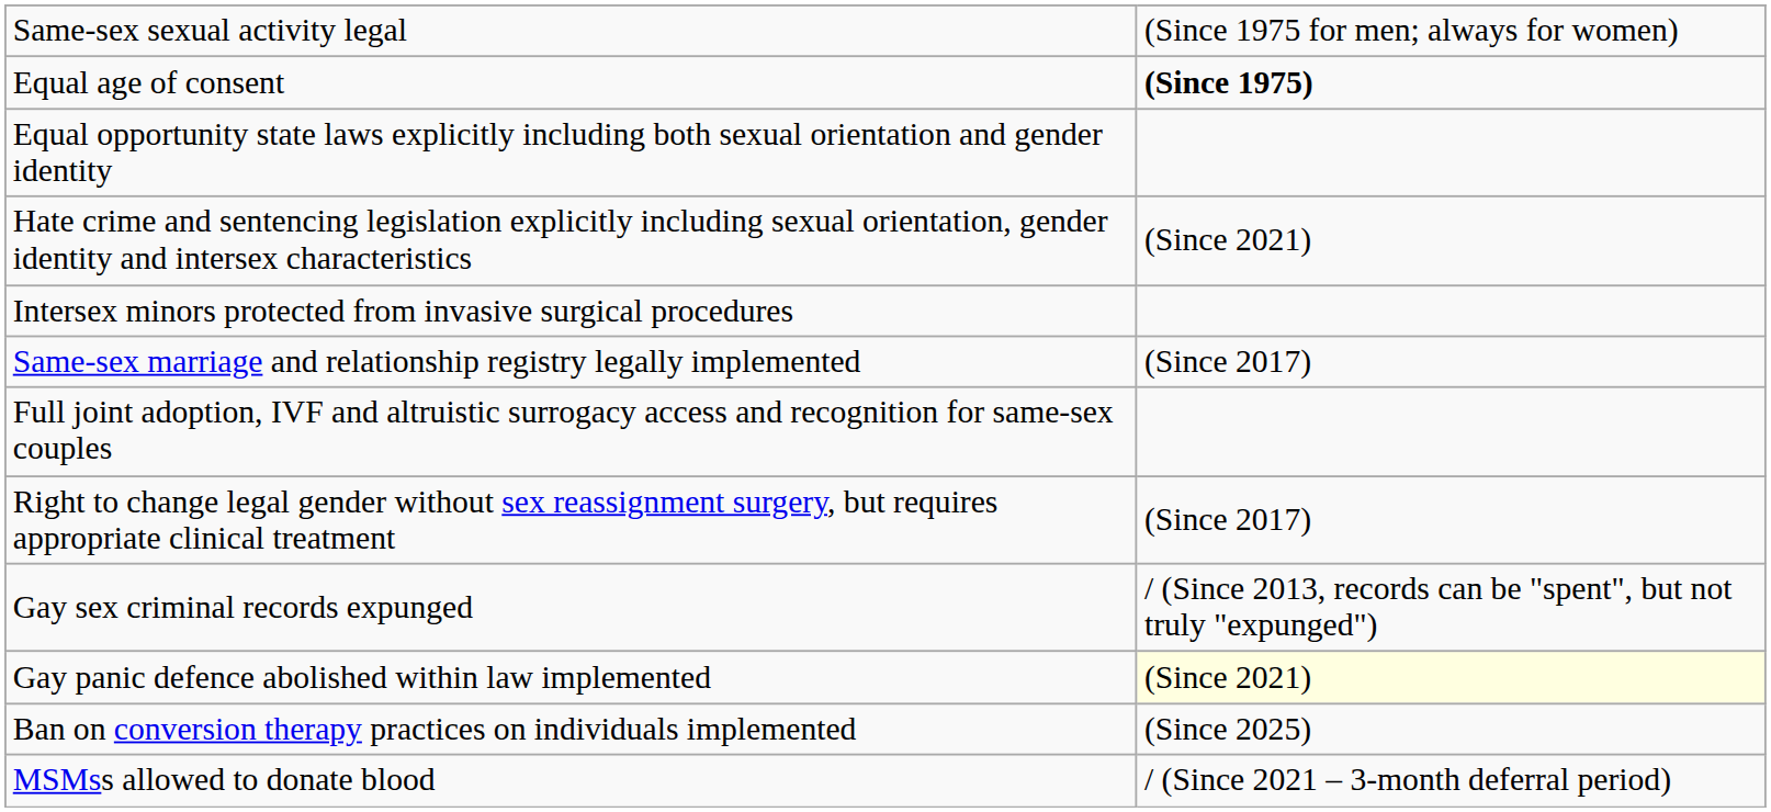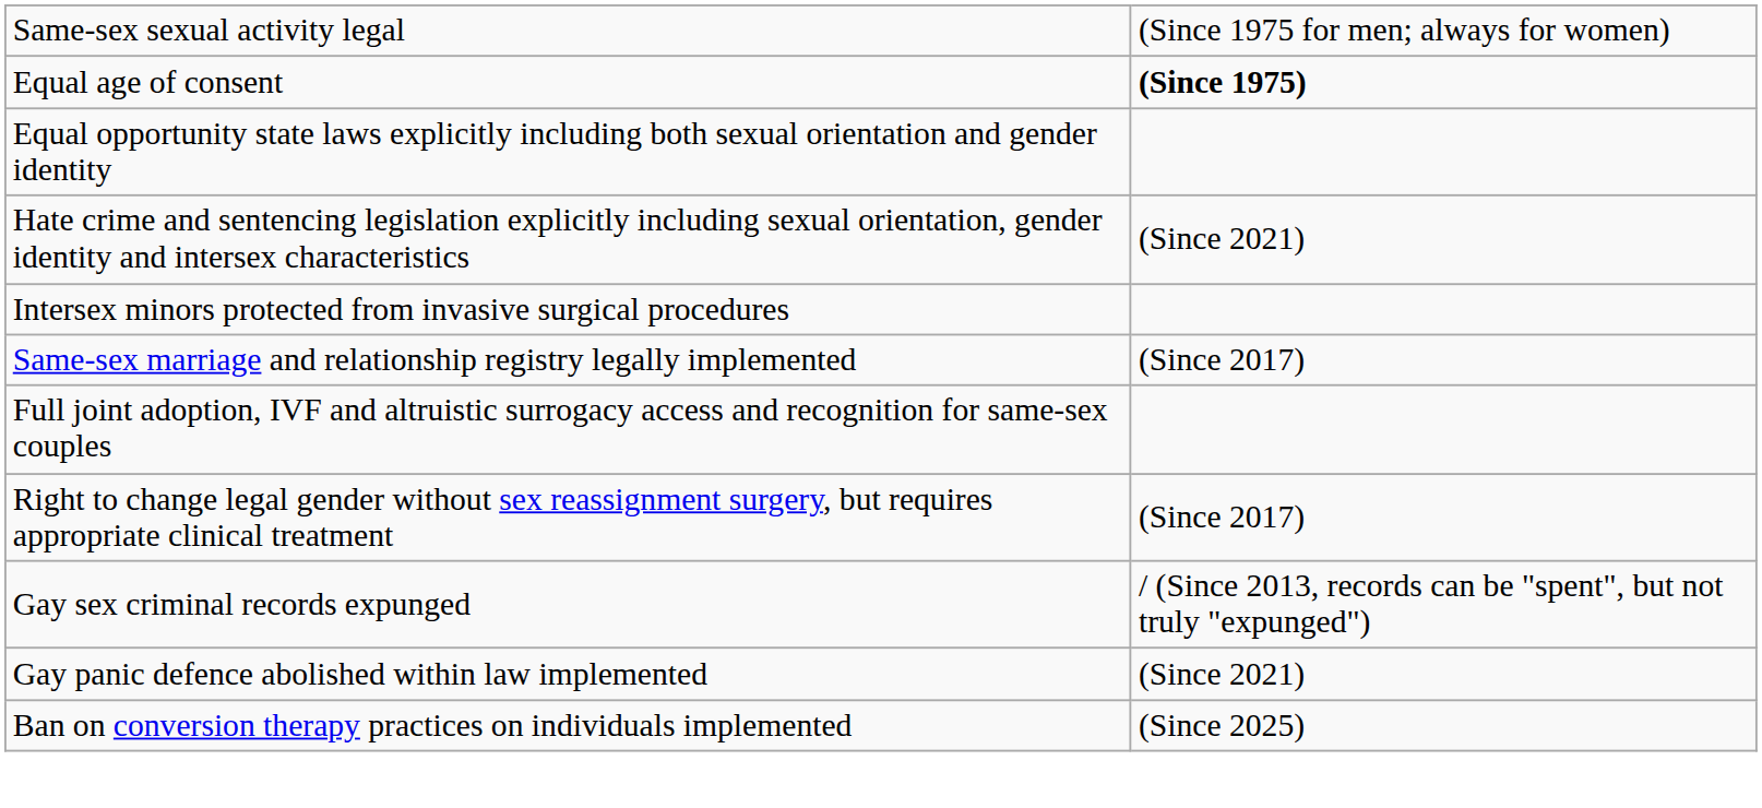Gay panic defence abolished within law implemented | column 2: lightyellow background -> no background
- row: MSMss allowed to donate blood | / (Since 2021 – 3-month deferral period)
